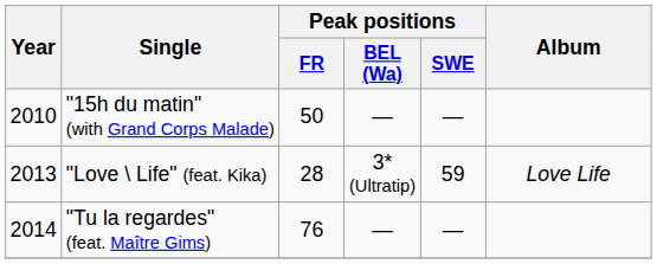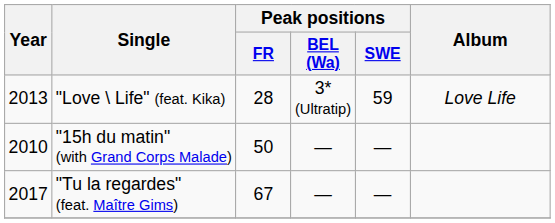rows swapped: "15h du matin" (with Grand Corps Malade) <-> "Love \ Life" (feat. Kika)
"Tu la regardes" (feat. Maître Gims) | Year: 2014 -> 2017
"Tu la regardes" (feat. Maître Gims) | Peak positions / FR: 76 -> 67
